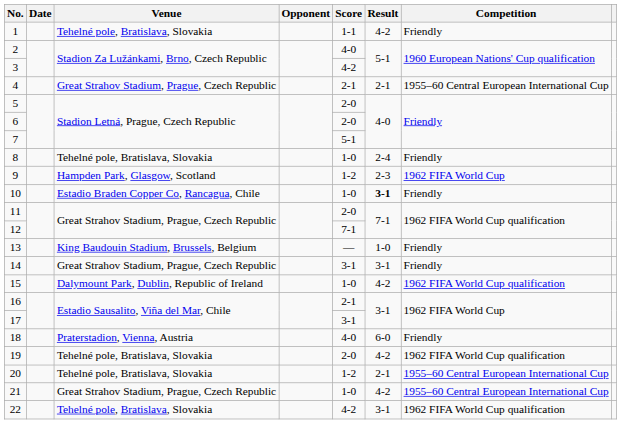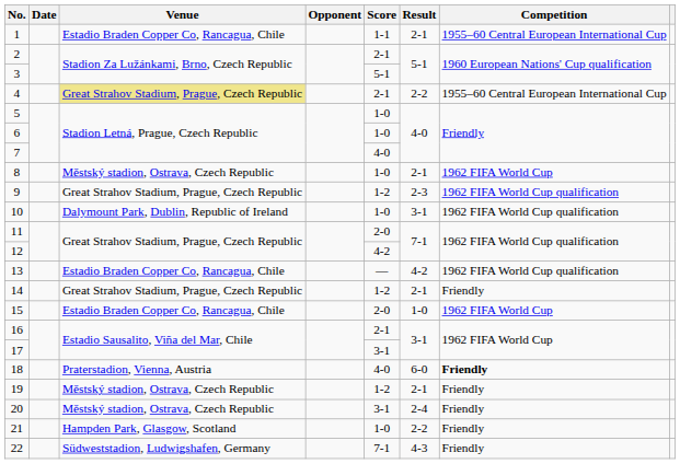1 | Venue: Tehelné pole, Bratislava, Slovakia -> Estadio Braden Copper Co, Rancagua, Chile
1 | Result: 4-2 -> 2-1
1 | Competition: Friendly -> 1955–60 Central European International Cup
2 | Score: 4-0 -> 2-1
3 | Score: 4-2 -> 5-1
4 | Venue: no background -> khaki background
4 | Result: 2-1 -> 2-2
5 | Score: 2-0 -> 1-0
6 | Score: 2-0 -> 1-0
7 | Score: 5-1 -> 4-0
8 | Venue: Tehelné pole, Bratislava, Slovakia -> Městský stadion, Ostrava, Czech Republic
8 | Result: 2-4 -> 2-1
8 | Competition: Friendly -> 1962 FIFA World Cup
9 | Venue: Hampden Park, Glasgow, Scotland -> Great Strahov Stadium, Prague, Czech Republic
9 | Competition: 1962 FIFA World Cup -> 1962 FIFA World Cup qualification
10 | Venue: Estadio Braden Copper Co, Rancagua, Chile -> Dalymount Park, Dublin, Republic of Ireland
10 | Result: bold -> normal
10 | Competition: Friendly -> 1962 FIFA World Cup qualification
12 | Score: 7-1 -> 4-2
13 | Venue: King Baudouin Stadium, Brussels, Belgium -> Estadio Braden Copper Co, Rancagua, Chile
13 | Result: 1-0 -> 4-2
13 | Competition: Friendly -> 1962 FIFA World Cup qualification
14 | Score: 3-1 -> 1-2
14 | Result: 3-1 -> 2-1
15 | Venue: Dalymount Park, Dublin, Republic of Ireland -> Estadio Braden Copper Co, Rancagua, Chile
15 | Score: 1-0 -> 2-0
15 | Result: 4-2 -> 1-0
15 | Competition: 1962 FIFA World Cup qualification -> 1962 FIFA World Cup
18 | Competition: normal -> bold
19 | Venue: Tehelné pole, Bratislava, Slovakia -> Městský stadion, Ostrava, Czech Republic
19 | Score: 2-0 -> 1-2
19 | Result: 4-2 -> 2-1
19 | Competition: 1962 FIFA World Cup qualification -> Friendly
20 | Venue: Tehelné pole, Bratislava, Slovakia -> Městský stadion, Ostrava, Czech Republic
20 | Score: 1-2 -> 3-1
20 | Result: 2-1 -> 2-4
20 | Competition: 1955–60 Central European International Cup -> Friendly
21 | Venue: Great Strahov Stadium, Prague, Czech Republic -> Hampden Park, Glasgow, Scotland
21 | Result: 4-2 -> 2-2
21 | Competition: 1955–60 Central European International Cup -> Friendly
22 | Venue: Tehelné pole, Bratislava, Slovakia -> Südweststadion, Ludwigshafen, Germany
22 | Score: 4-2 -> 7-1
22 | Result: 3-1 -> 4-3
22 | Competition: 1962 FIFA World Cup qualification -> Friendly
